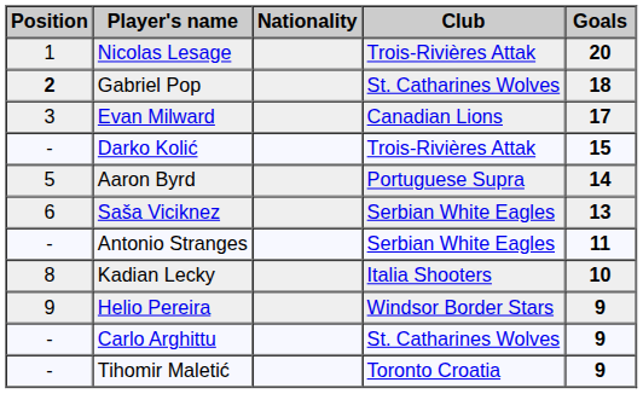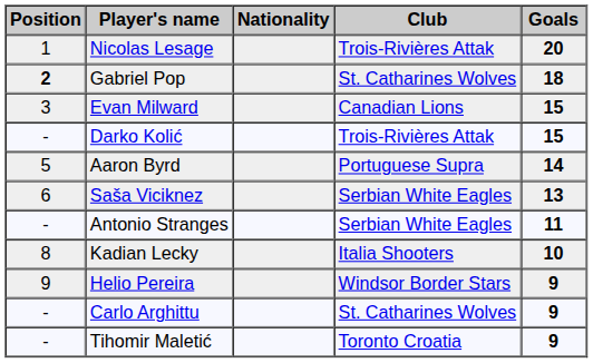Evan Milward | Goals: 17 -> 15
